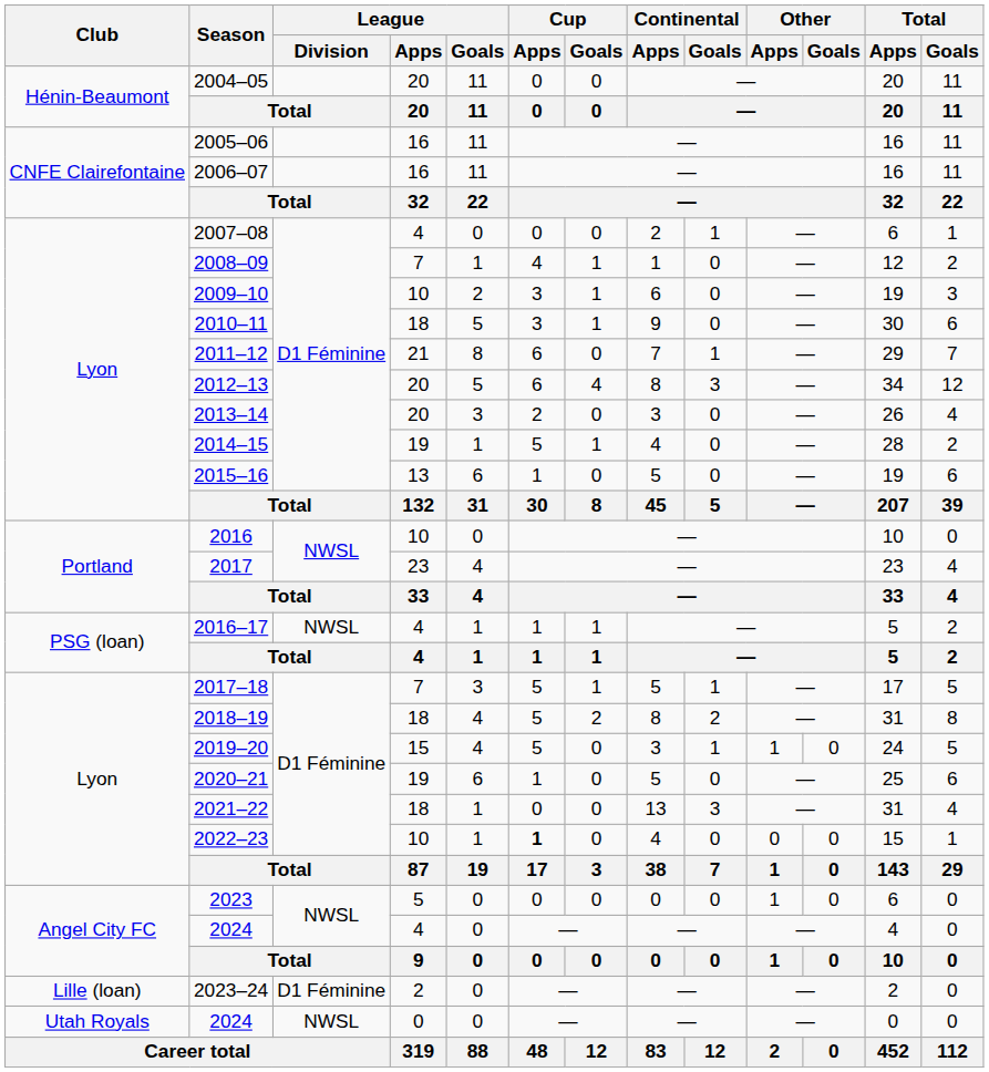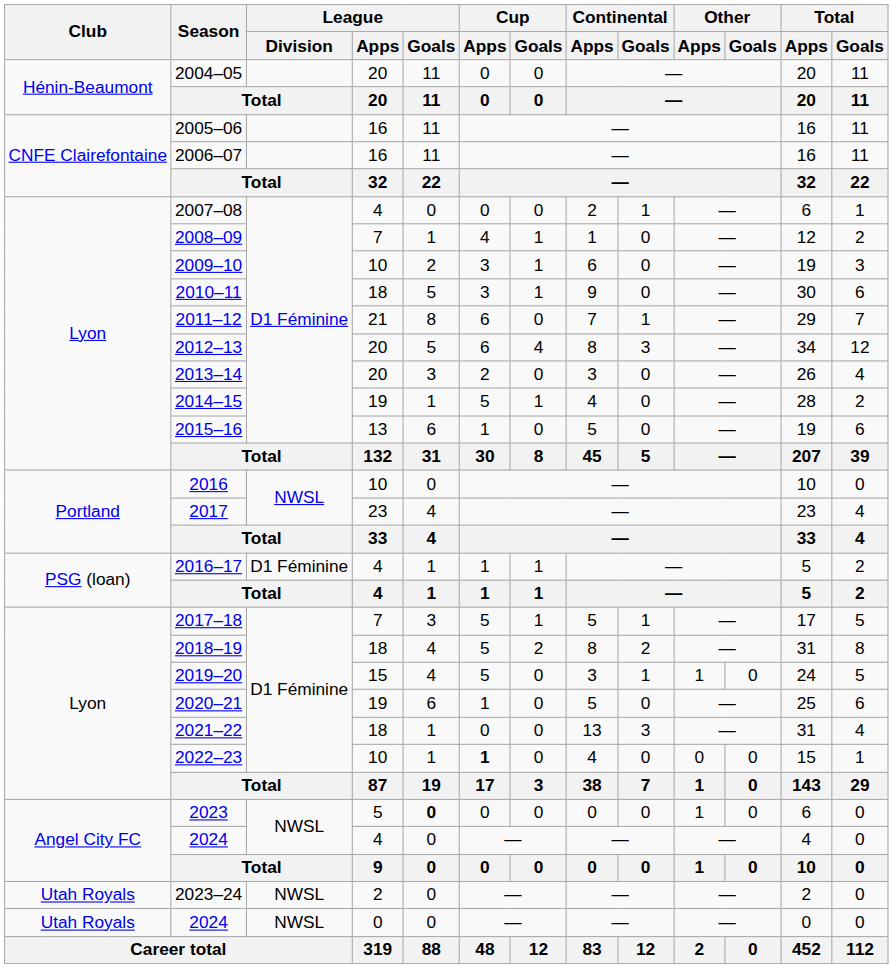2016–17 | League / Division: NWSL -> D1 Féminine
2023 | League / Goals: normal -> bold
2023–24 | Club: Lille (loan) -> Utah Royals
2023–24 | League / Division: D1 Féminine -> NWSL
